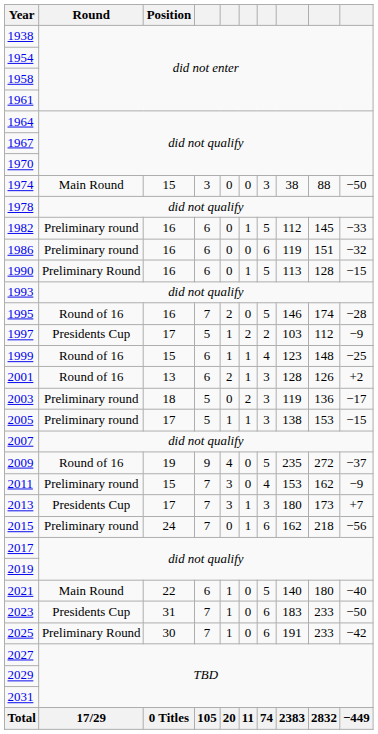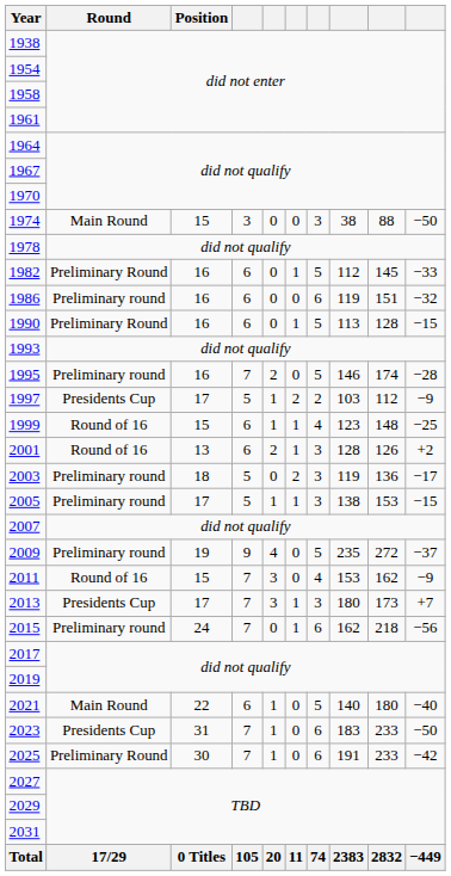1982 | Round: Preliminary round -> Preliminary Round
1995 | Round: Round of 16 -> Preliminary round
2009 | Round: Round of 16 -> Preliminary round
2011 | Round: Preliminary round -> Round of 16
